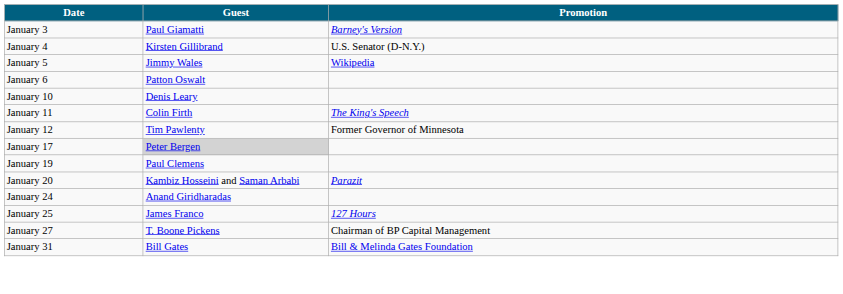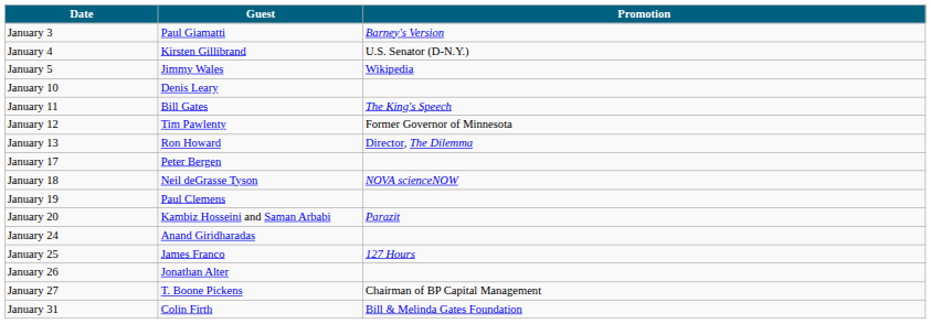- row: January 6 | Patton Oswalt
January 11 | Guest: Colin Firth -> Bill Gates
+ row: January 13 | Ron Howard | Director, The Dilemma
January 17 | Guest: lightgrey background -> no background
+ row: January 18 | Neil deGrasse Tyson | NOVA scienceNOW
+ row: January 26 | Jonathan Alter
January 31 | Guest: Bill Gates -> Colin Firth
